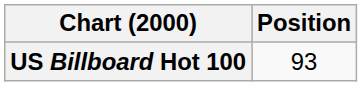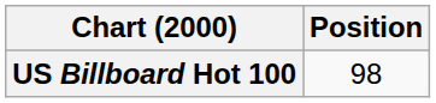US Billboard Hot 100 | Position: 93 -> 98
